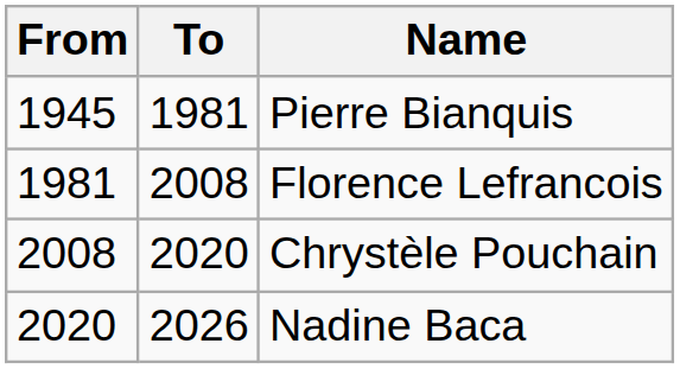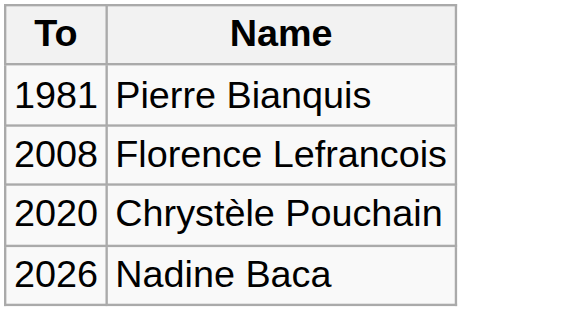- column: From | 1945 | 1981 | 2008 | 2020
